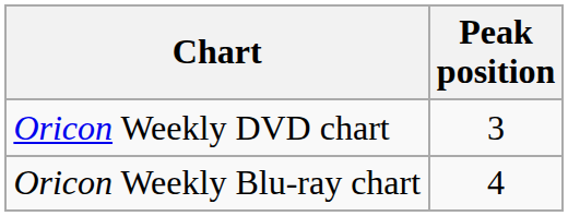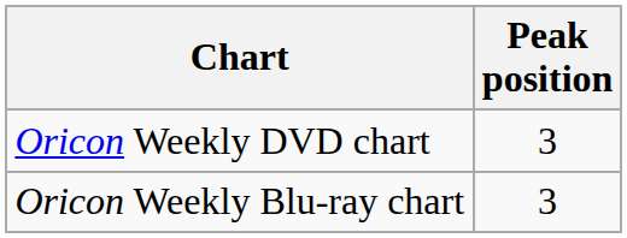Oricon Weekly Blu-ray chart | Peak position: 4 -> 3
